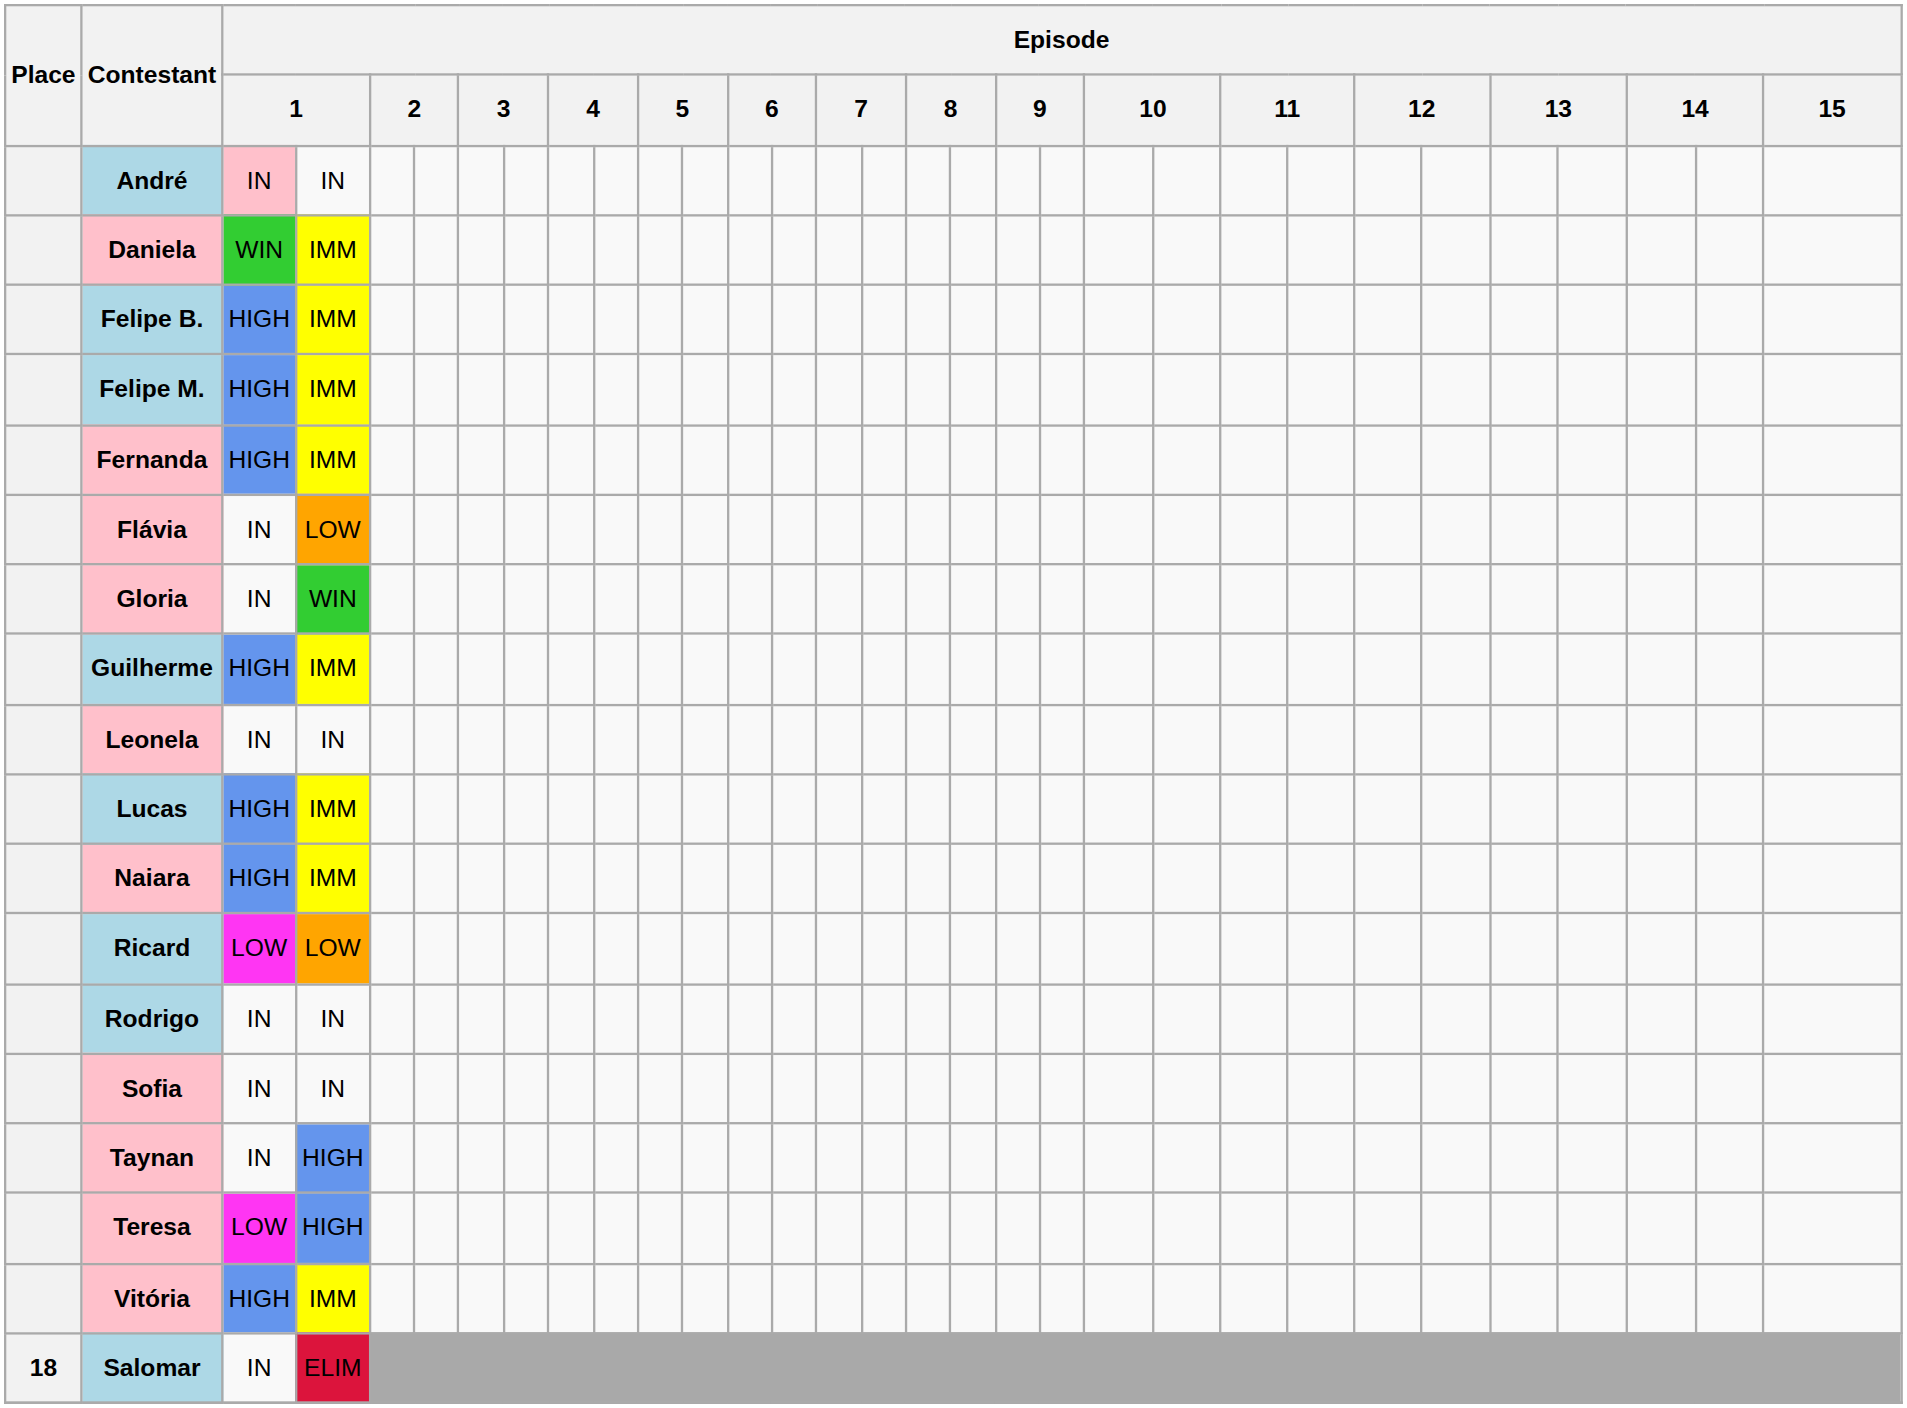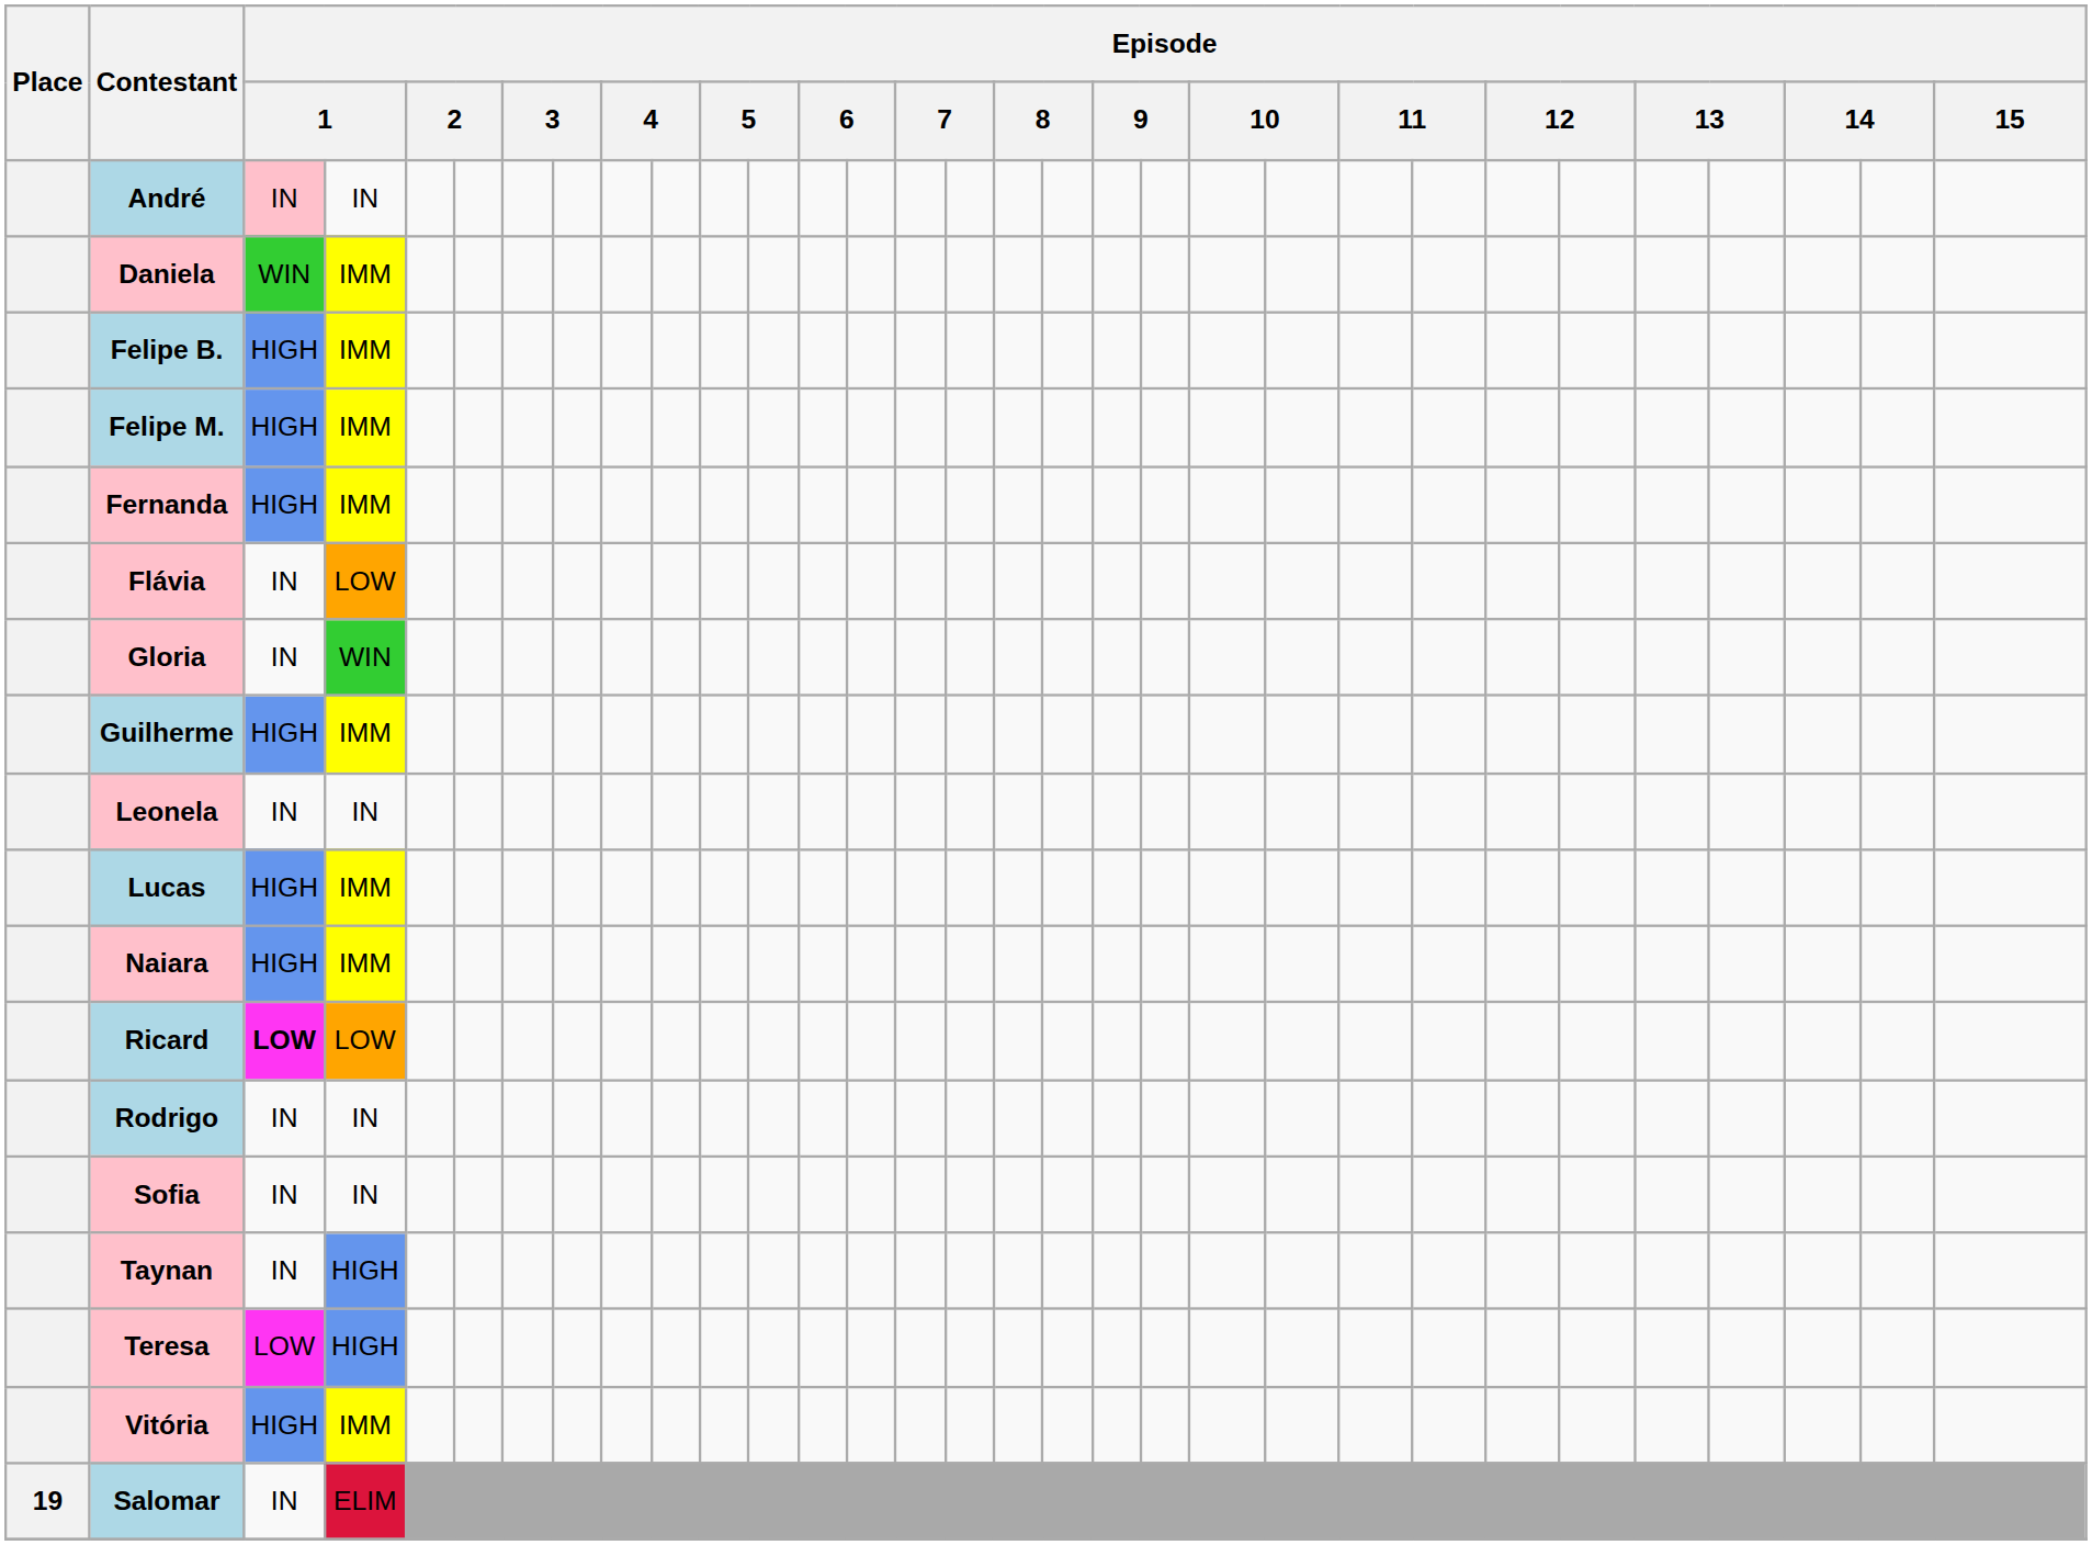Ricard | column 3: normal -> bold
Salomar | Place: 18 -> 19
